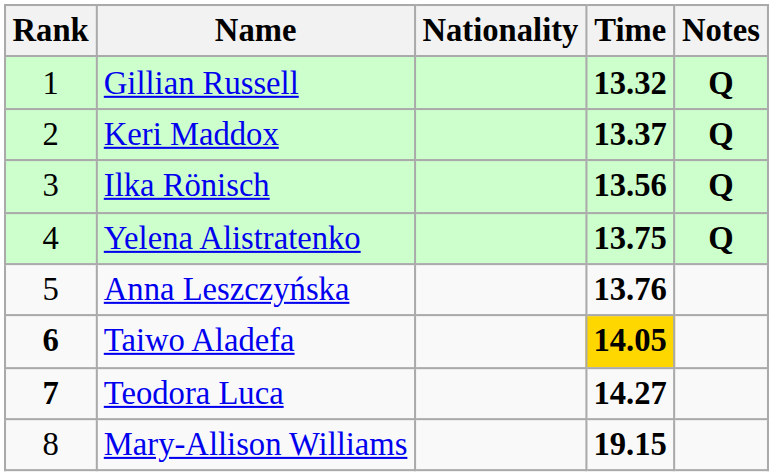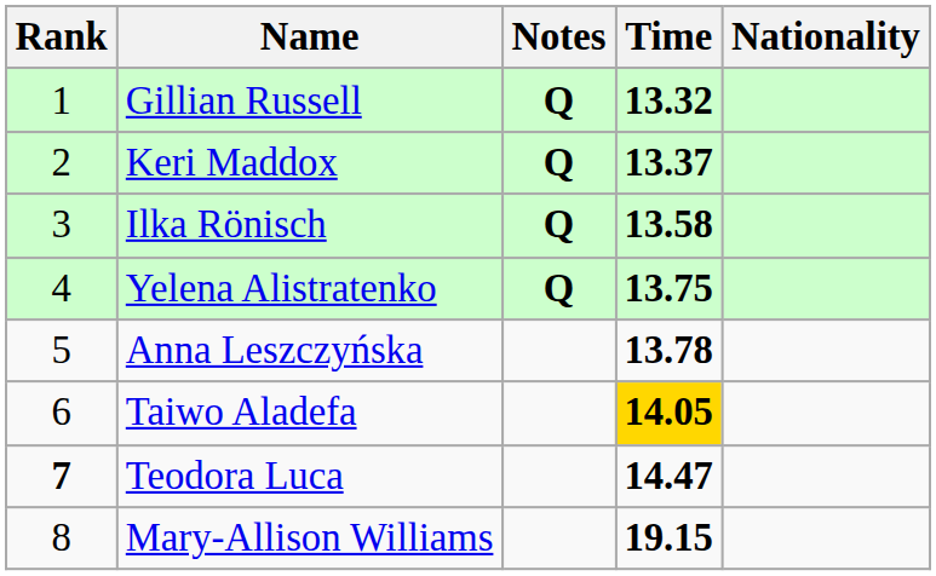columns swapped: Nationality <-> Notes
Ilka Rönisch | Time: 13.56 -> 13.58
Anna Leszczyńska | Time: 13.76 -> 13.78
Taiwo Aladefa | Rank: bold -> normal
Teodora Luca | Time: 14.27 -> 14.47
